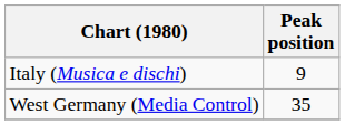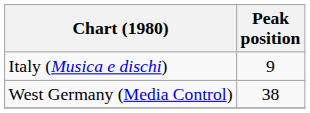West Germany (Media Control) | Peak position: 35 -> 38
